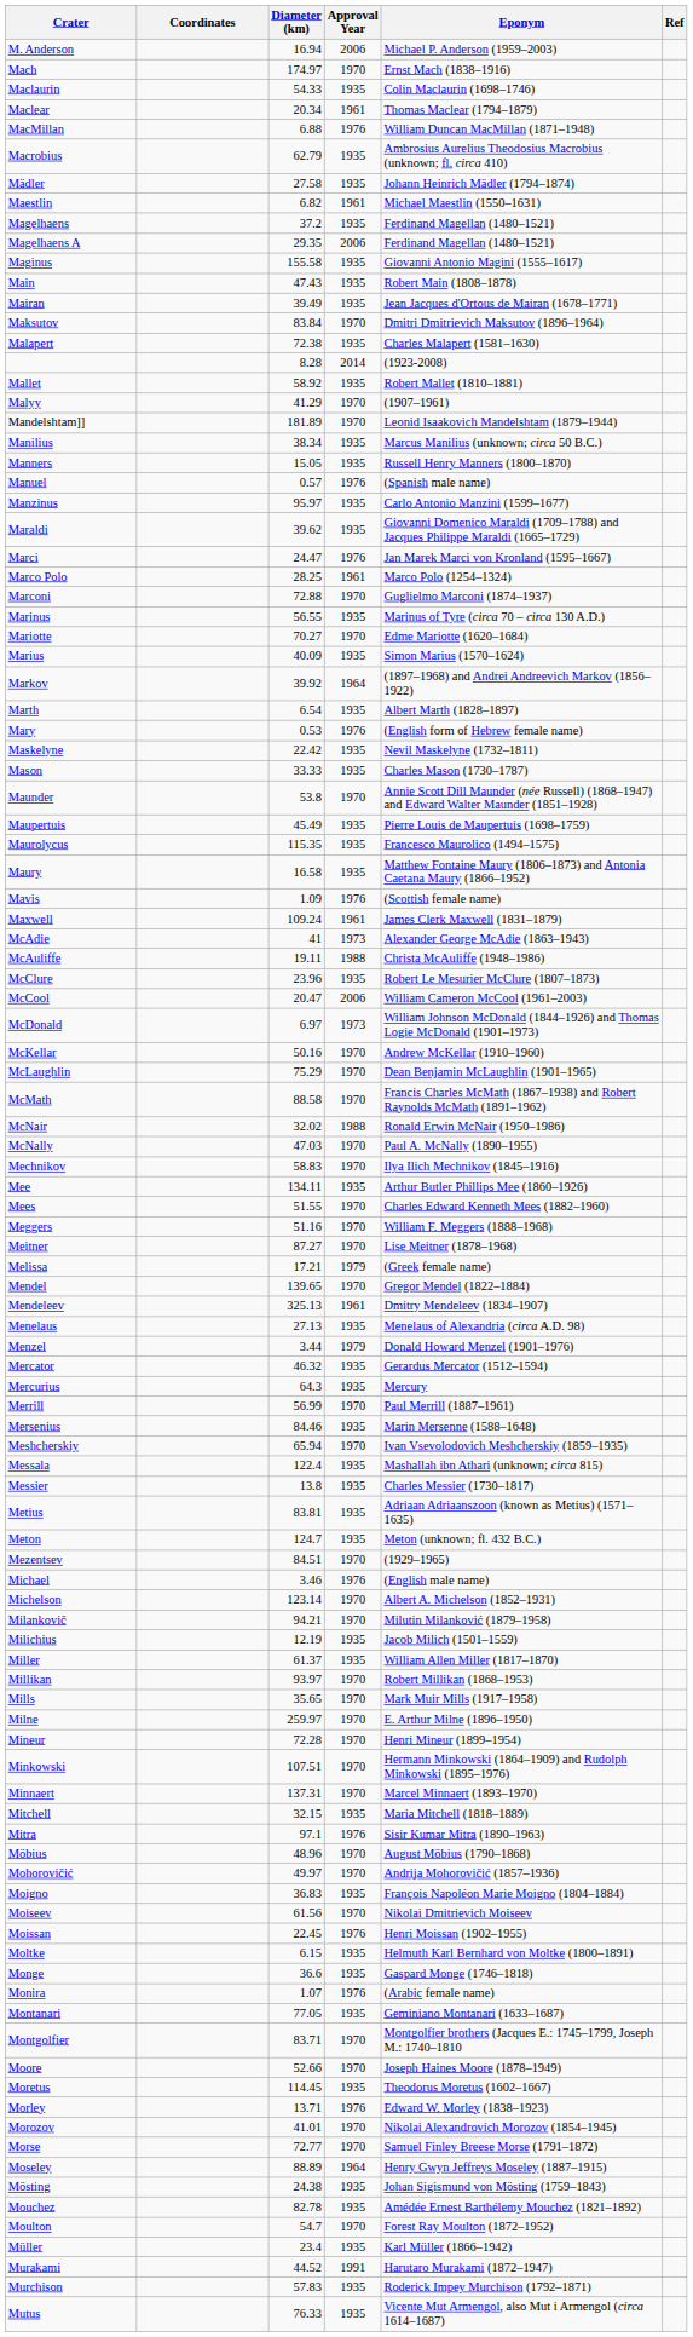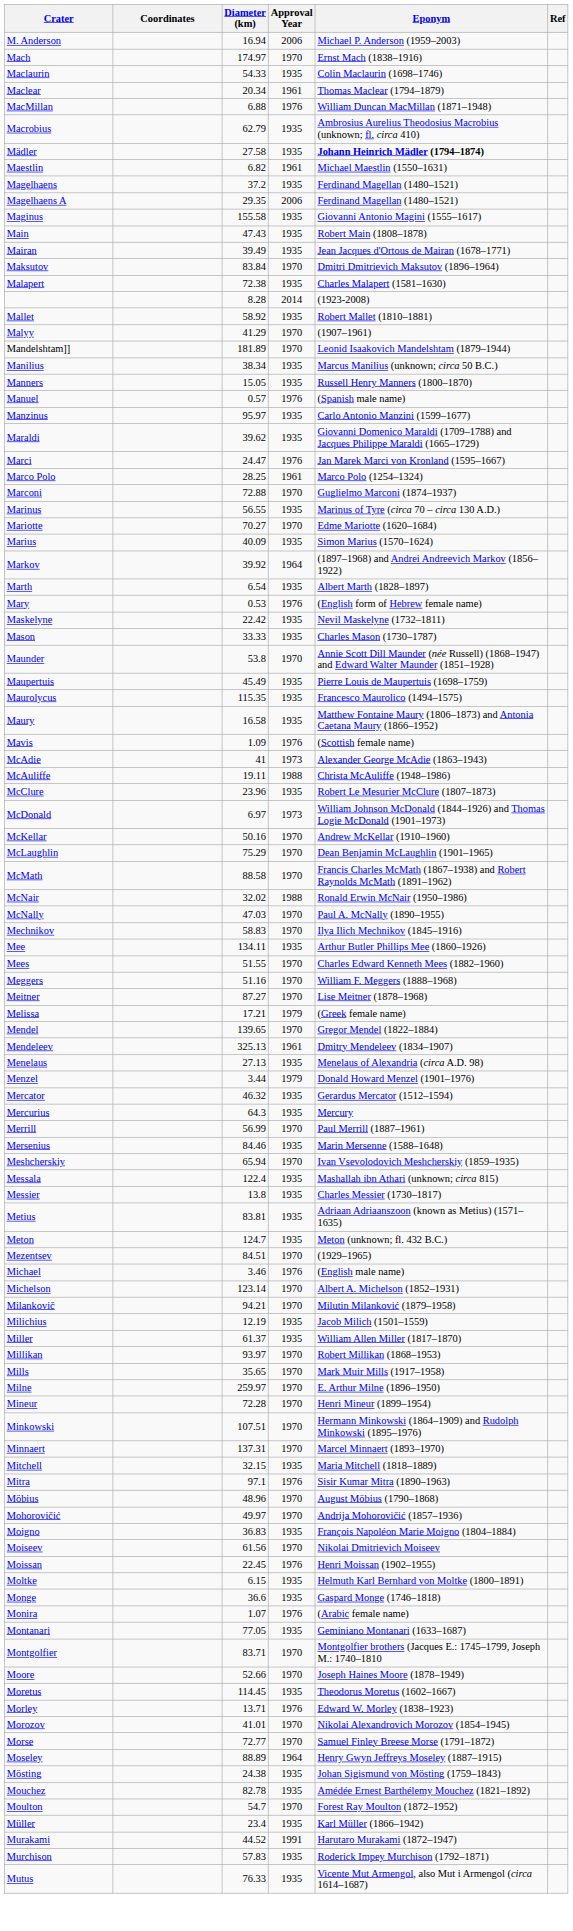Mädler | Eponym: normal -> bold
- row: Maxwell | 109.24 | 1961 | James Clerk Maxwell (1831–1879)
- row: McCool | 20.47 | 2006 | William Cameron McCool (1961–2003)
